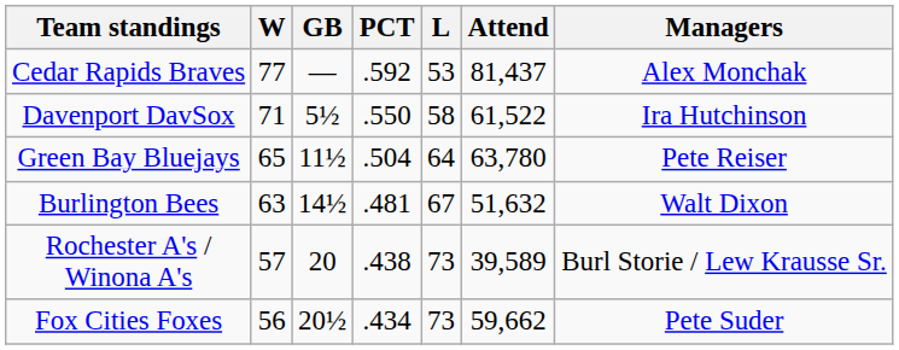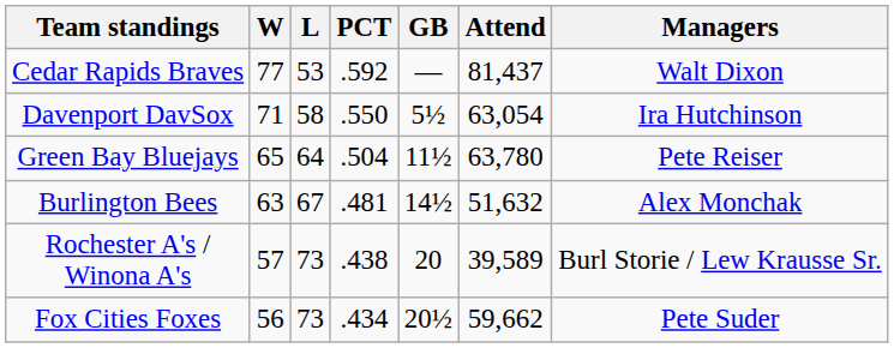columns swapped: L <-> GB
Cedar Rapids Braves | Managers: Alex Monchak -> Walt Dixon
Davenport DavSox | Attend: 61,522 -> 63,054
Burlington Bees | Managers: Walt Dixon -> Alex Monchak
